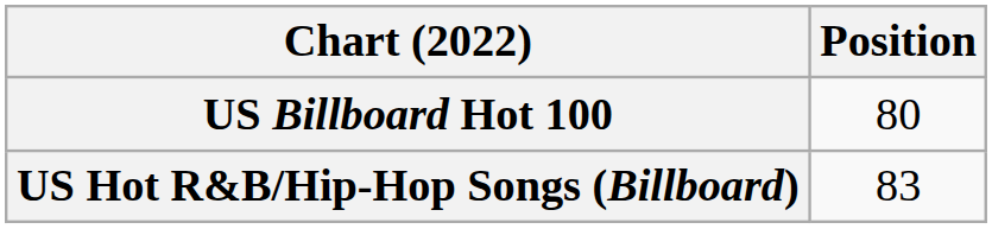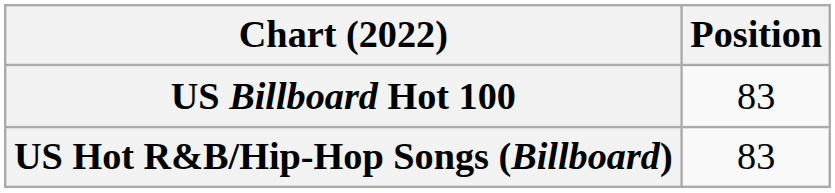US Billboard Hot 100 | Position: 80 -> 83
